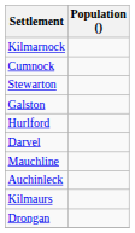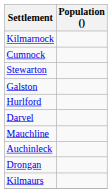rows swapped: Drongan <-> Kilmaurs
